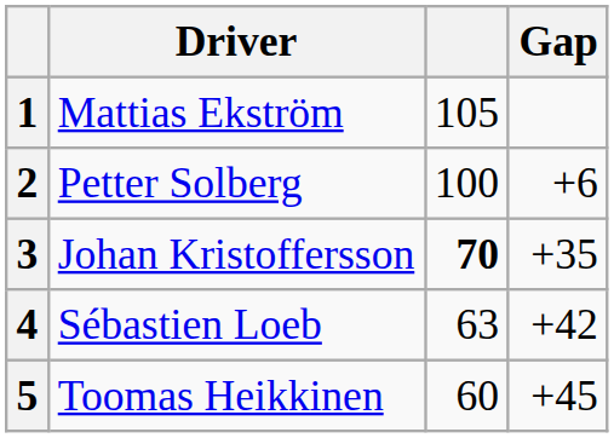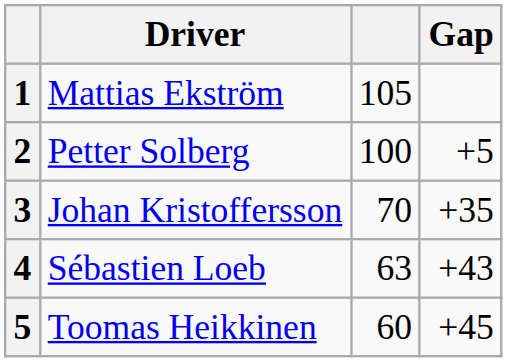2 | Gap: +6 -> +5
3 | column 3: bold -> normal
4 | Gap: +42 -> +43
